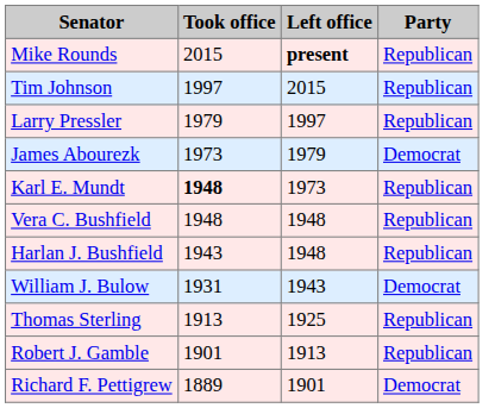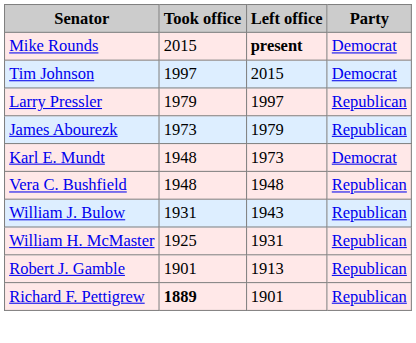Mike Rounds | Party: Republican -> Democrat
Tim Johnson | Party: Republican -> Democrat
James Abourezk | Party: Democrat -> Republican
Karl E. Mundt | Took office: bold -> normal
Karl E. Mundt | Party: Republican -> Democrat
- row: Harlan J. Bushfield | 1943 | 1948 | Republican
William J. Bulow | Party: Democrat -> Republican
+ row: William H. McMaster | 1925 | 1931 | Republican
- row: Thomas Sterling | 1913 | 1925 | Republican
Richard F. Pettigrew | Took office: normal -> bold
Richard F. Pettigrew | Party: Democrat -> Republican
